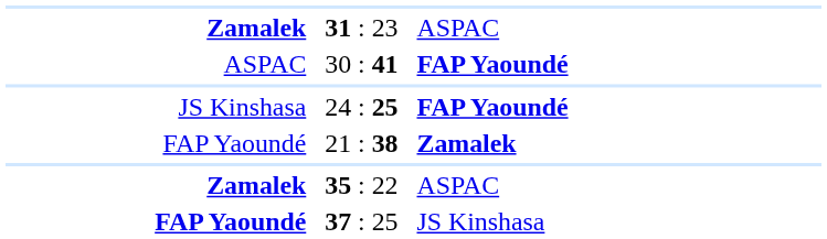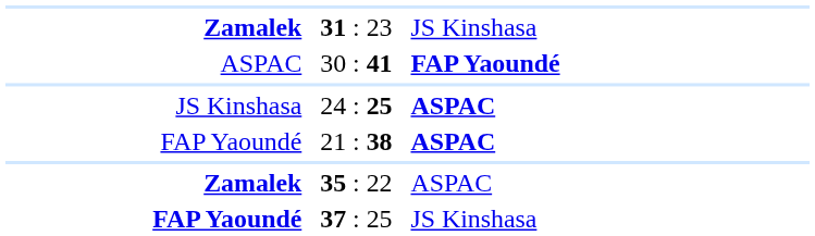31 : 23 | column 3: ASPAC -> JS Kinshasa
24 : 25 | column 3: FAP Yaoundé -> ASPAC
21 : 38 | column 3: Zamalek -> ASPAC
